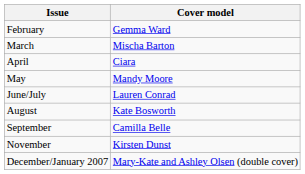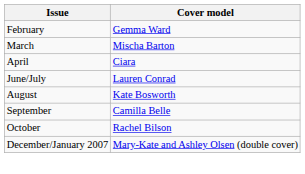- row: May | Mandy Moore
+ row: October | Rachel Bilson
- row: November | Kirsten Dunst
